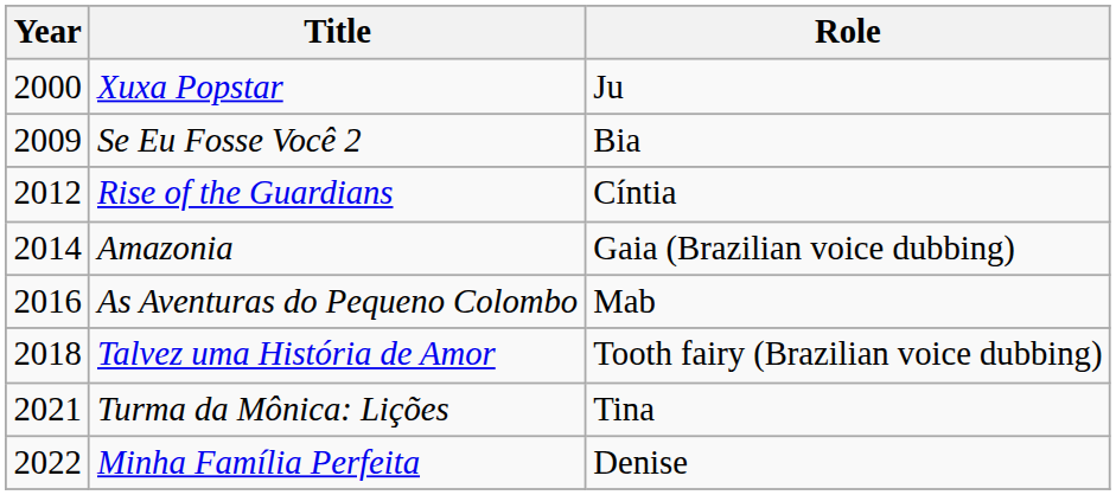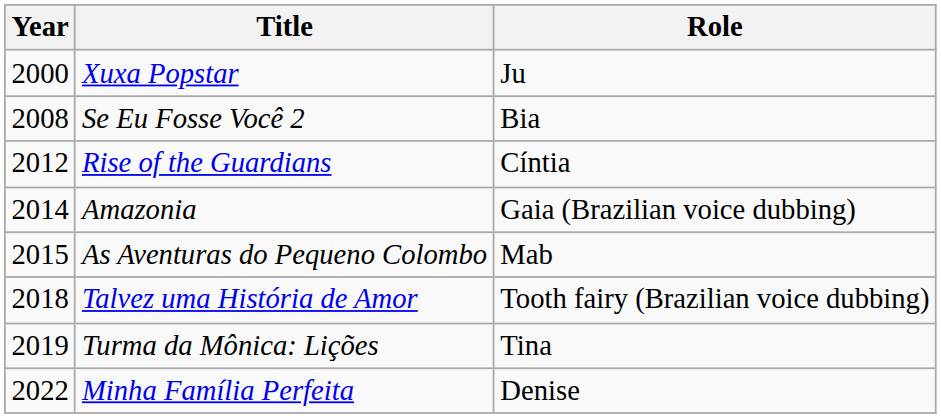Se Eu Fosse Você 2 | Year: 2009 -> 2008
As Aventuras do Pequeno Colombo | Year: 2016 -> 2015
Turma da Mônica: Lições | Year: 2021 -> 2019
